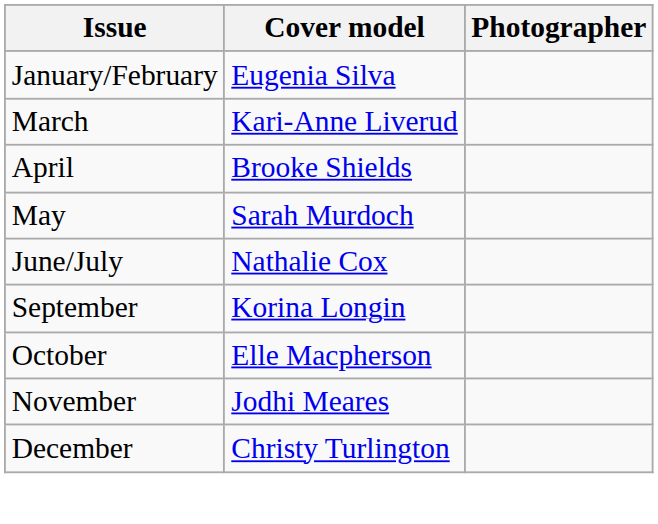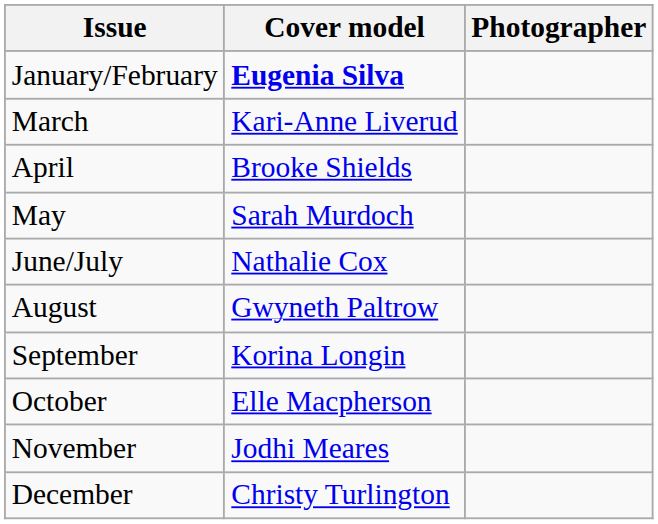January/February | Cover model: normal -> bold
+ row: August | Gwyneth Paltrow
